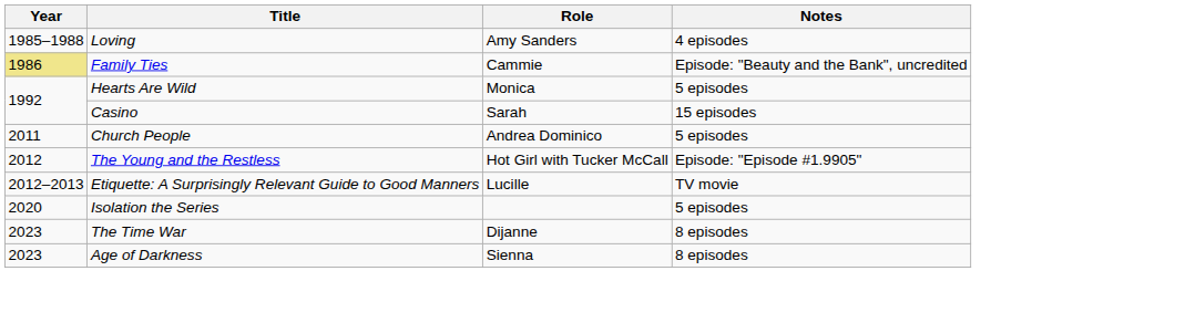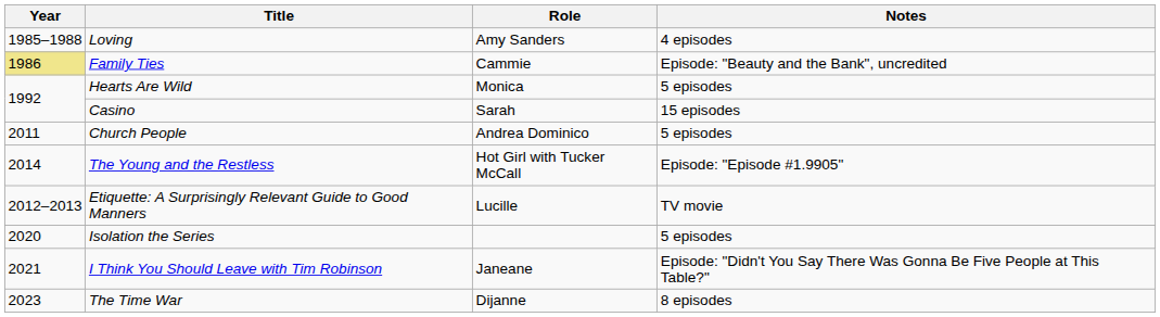The Young and the Restless | Year: 2012 -> 2014
+ row: 2021 | I Think You Should Leave with Tim Robinson | Janeane | Episode: "Didn't You Say There Was Gonna Be Five People at This Table?"
- row: 2023 | Age of Darkness | Sienna | 8 episodes
